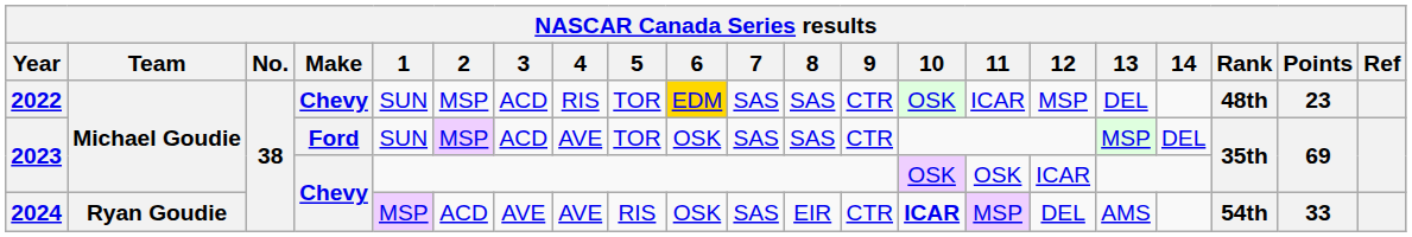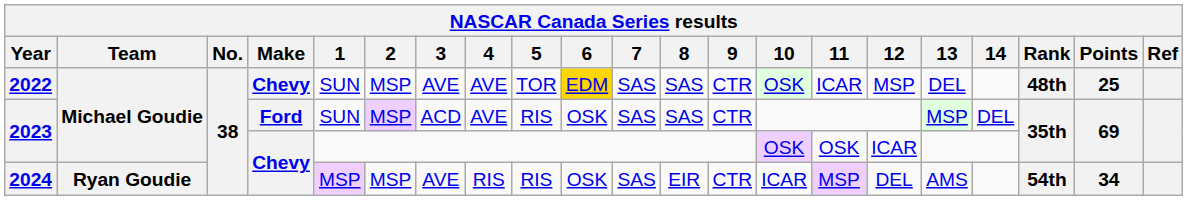2022 | 3: ACD -> AVE
2022 | 4: RIS -> AVE
2022 | Points: 23 -> 25
2023 / Ford | 5: TOR -> RIS
2024 | 2: ACD -> MSP
2024 | 4: AVE -> RIS
2024 | 10: bold -> normal
2024 | Points: 33 -> 34
